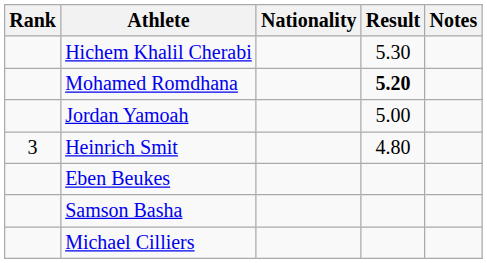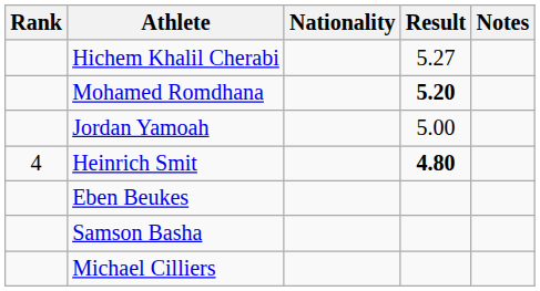Hichem Khalil Cherabi | Result: 5.30 -> 5.27
Heinrich Smit | Rank: 3 -> 4
Heinrich Smit | Result: normal -> bold
